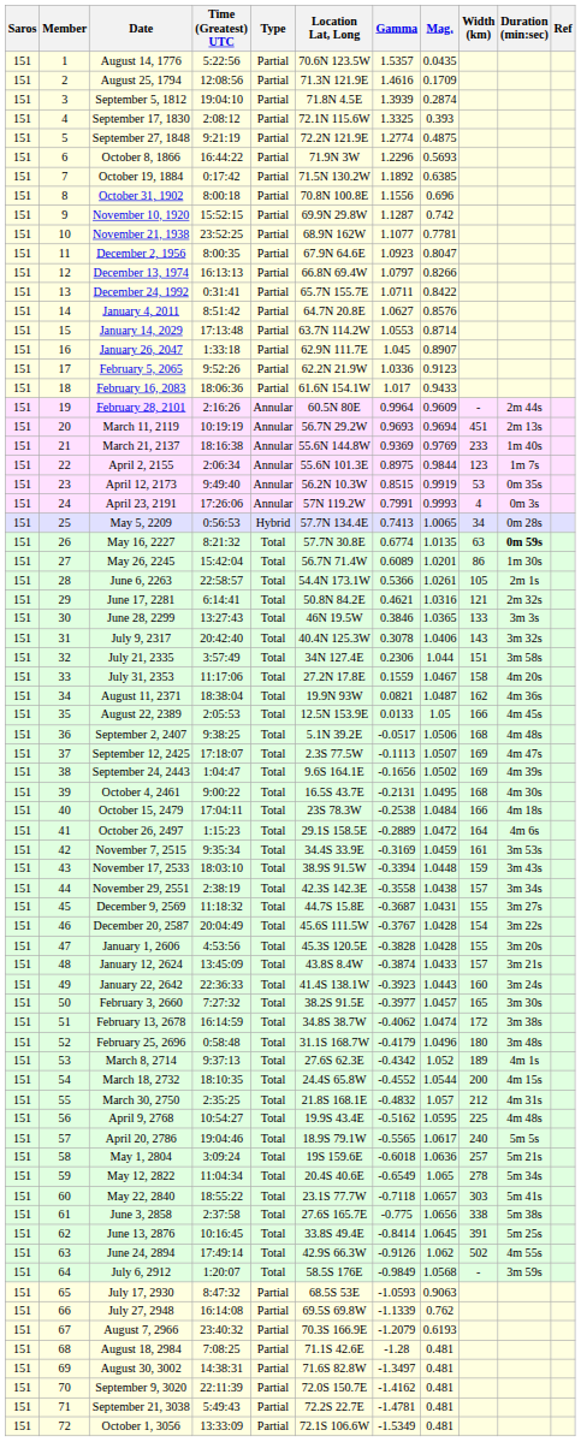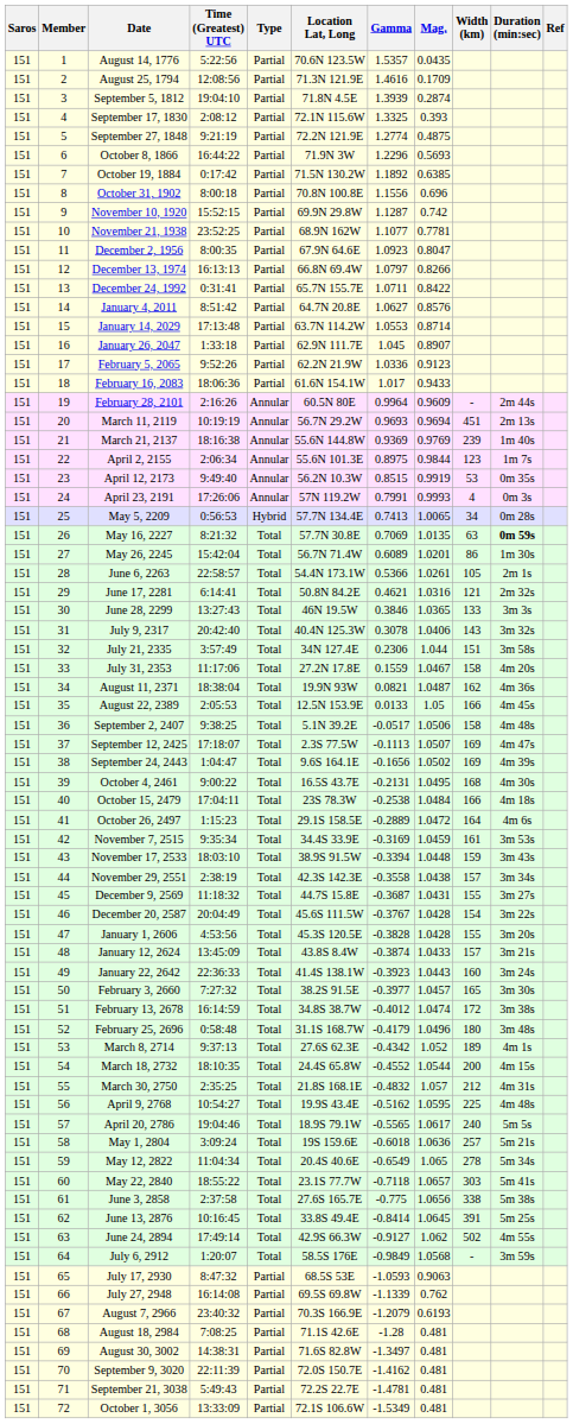March 21, 2137 | Width (km): 233 -> 239
May 16, 2227 | Gamma: 0.6774 -> 0.7069
September 2, 2407 | Width (km): 168 -> 158
February 13, 2678 | Gamma: -0.4062 -> -0.4012
June 24, 2894 | Gamma: -0.9126 -> -0.9127
